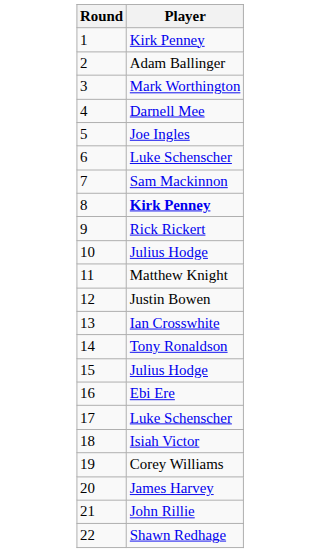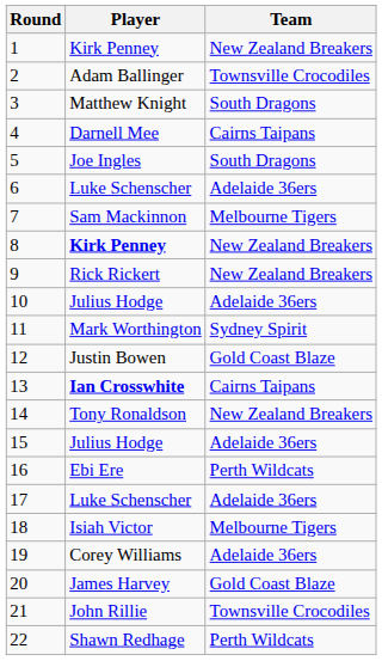+ column: Team | New Zealand Breakers | Townsville Crocodiles | South Dragons | Cairns Taipans | South Dragons | Adelaide 36ers | Melbourne Tigers | New Zealand Breakers | New Zealand Breakers | Adelaide 36ers | Sydney Spirit | Gold Coast Blaze | Cairns Taipans | New Zealand Breakers | Adelaide 36ers | Perth Wildcats | Adelaide 36ers | Melbourne Tigers | Adelaide 36ers | Gold Coast Blaze | Townsville Crocodiles | Perth Wildcats
3 | Player: Mark Worthington -> Matthew Knight
11 | Player: Matthew Knight -> Mark Worthington
13 | Player: normal -> bold
